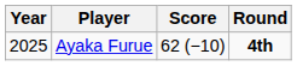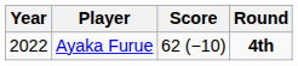Ayaka Furue | Year: 2025 -> 2022
